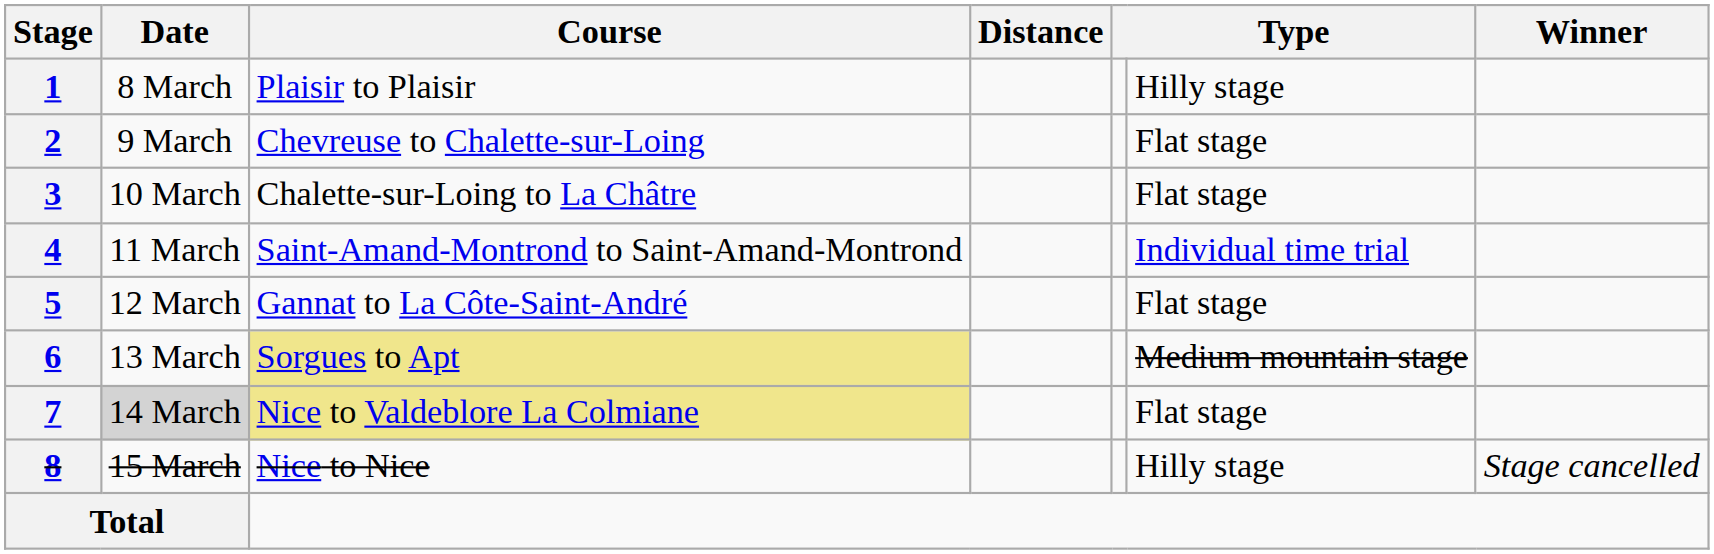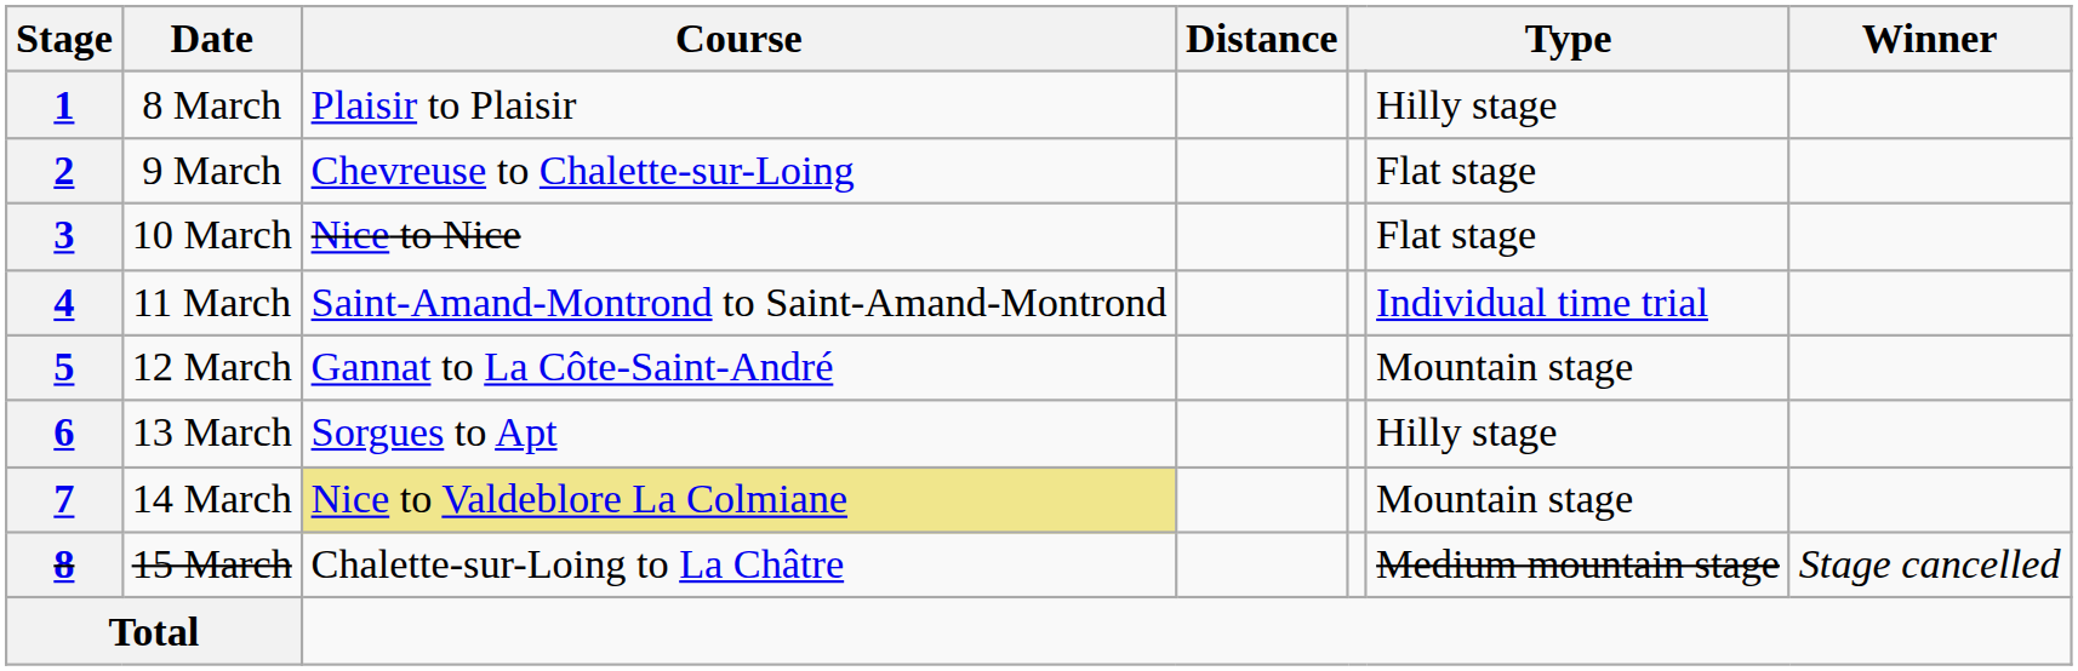3 | Course: Chalette-sur-Loing to La Châtre -> Nice to Nice
5 | column 6: Flat stage -> Mountain stage
6 | Course: khaki background -> no background
6 | column 6: Medium mountain stage -> Hilly stage
7 | Date: lightgrey background -> no background
7 | column 6: Flat stage -> Mountain stage
8 | Course: Nice to Nice -> Chalette-sur-Loing to La Châtre
8 | column 6: Hilly stage -> Medium mountain stage
